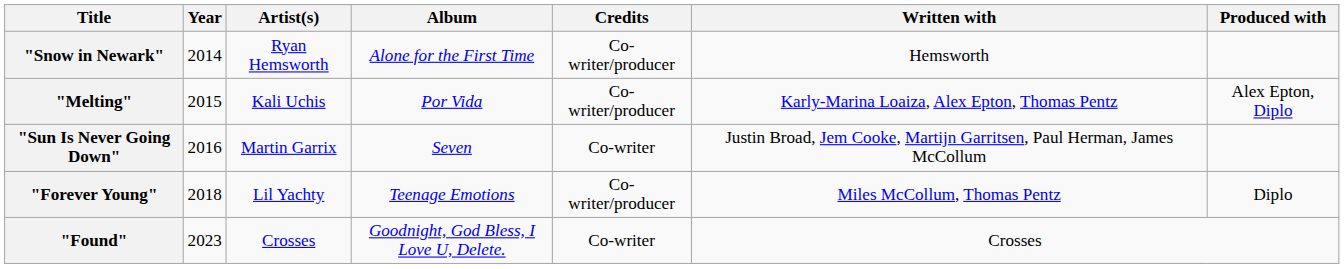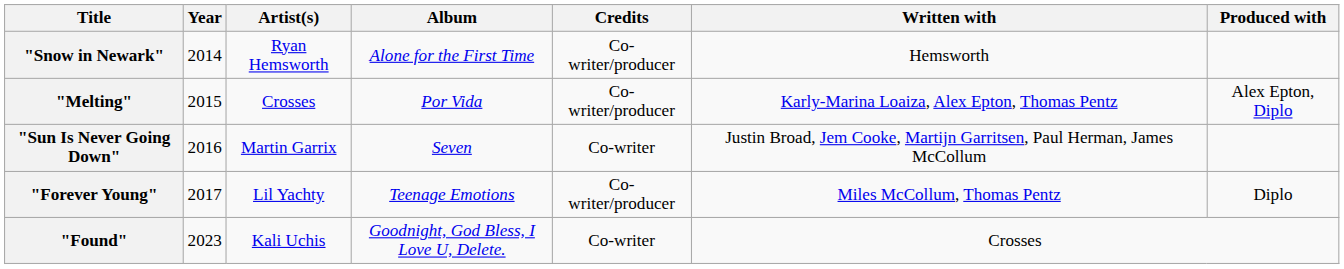"Melting" | Artist(s): Kali Uchis -> Crosses
"Forever Young" | Year: 2018 -> 2017
"Found" | Artist(s): Crosses -> Kali Uchis
